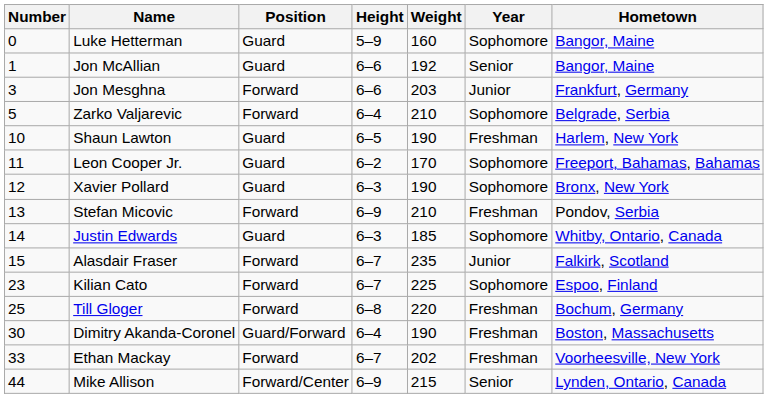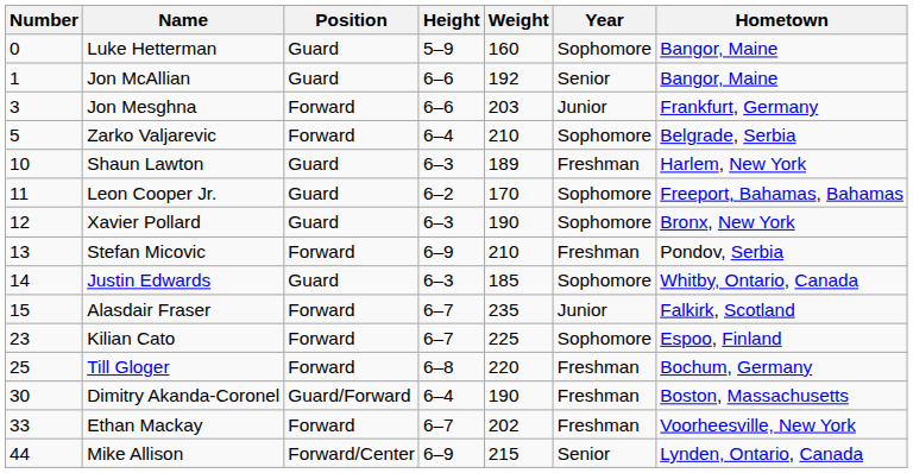Shaun Lawton | Height: 6–5 -> 6–3
Shaun Lawton | Weight: 190 -> 189
